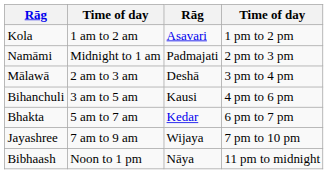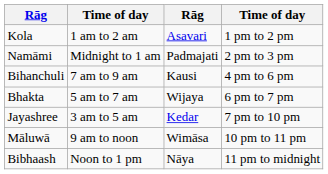- row: Mālawā | 2 am to 3 am | Deshā | 3 pm to 4 pm
Bihanchuli | column 2: 3 am to 5 am -> 7 am to 9 am
Bhakta | column 3: Kedar -> Wijaya
Jayashree | column 2: 7 am to 9 am -> 3 am to 5 am
Jayashree | column 3: Wijaya -> Kedar
+ row: Māluwā | 9 am to noon | Wimāsa | 10 pm to 11 pm
